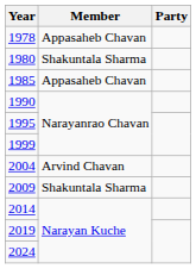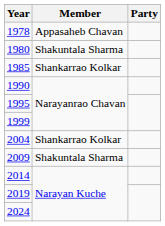1985 | Member: Appasaheb Chavan -> Shankarrao Kolkar
2004 | Member: Arvind Chavan -> Shankarrao Kolkar
